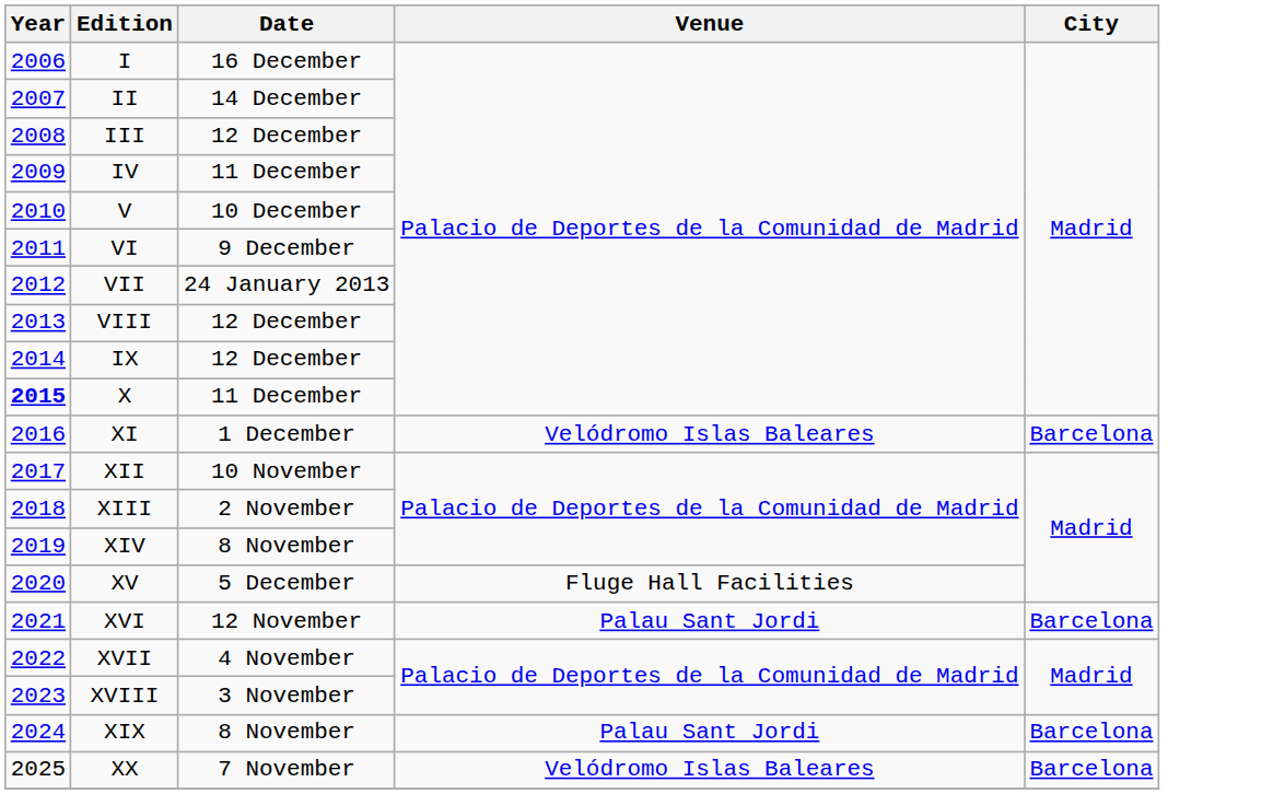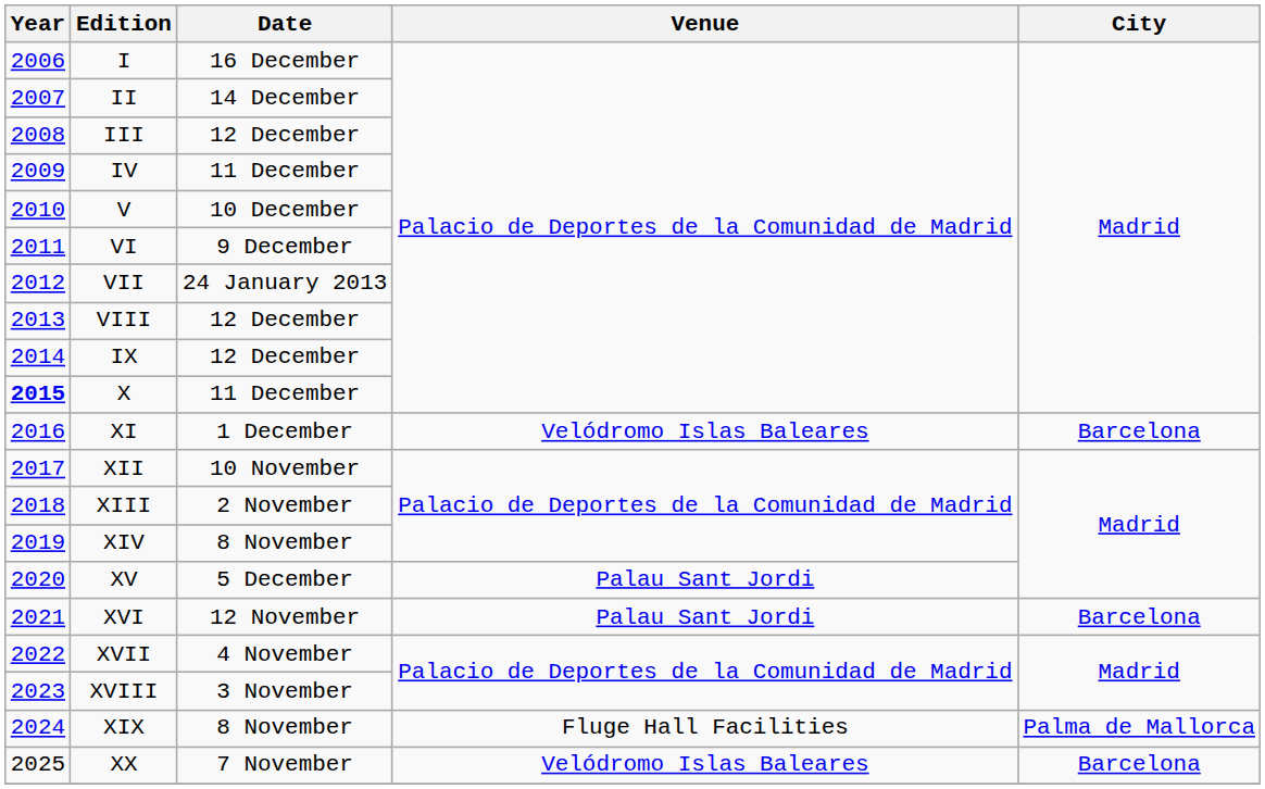XV | Venue: Fluge Hall Facilities -> Palau Sant Jordi
XIX | Venue: Palau Sant Jordi -> Fluge Hall Facilities
XIX | City: Barcelona -> Palma de Mallorca
